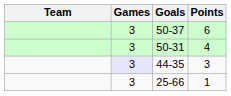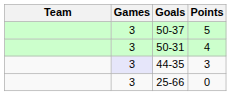50-37 | Points: 6 -> 5
25-66 | Points: 1 -> 0
